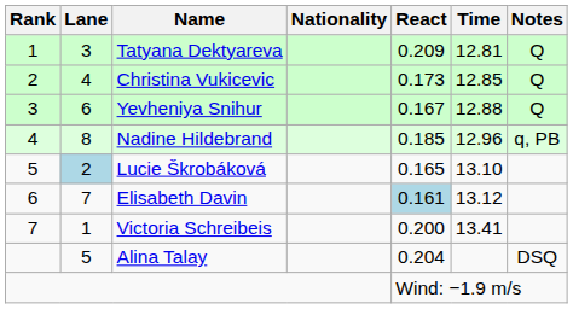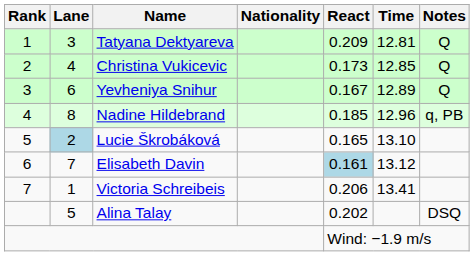Yevheniya Snihur | Time: 12.88 -> 12.89
Victoria Schreibeis | React: 0.200 -> 0.206
Alina Talay | React: 0.204 -> 0.202
